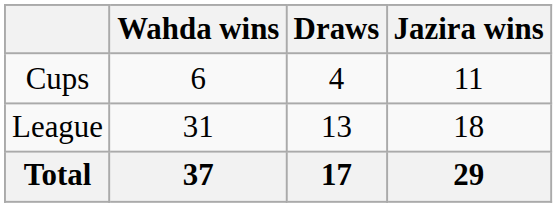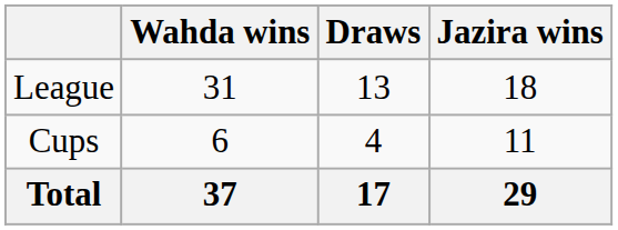rows swapped: League <-> Cups
